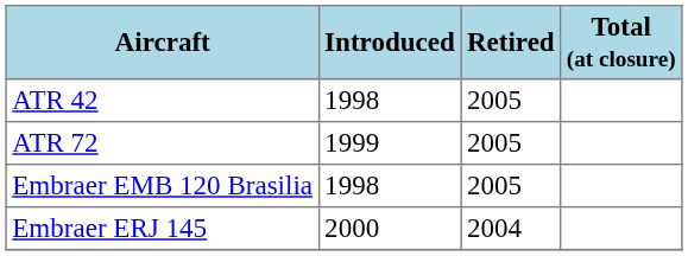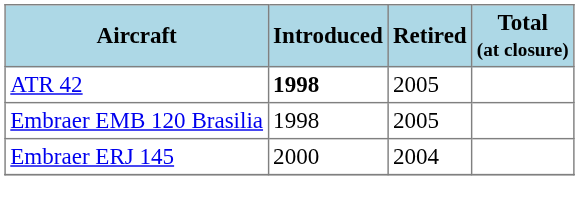ATR 42 | Introduced: normal -> bold
- row: ATR 72 | 1999 | 2005
